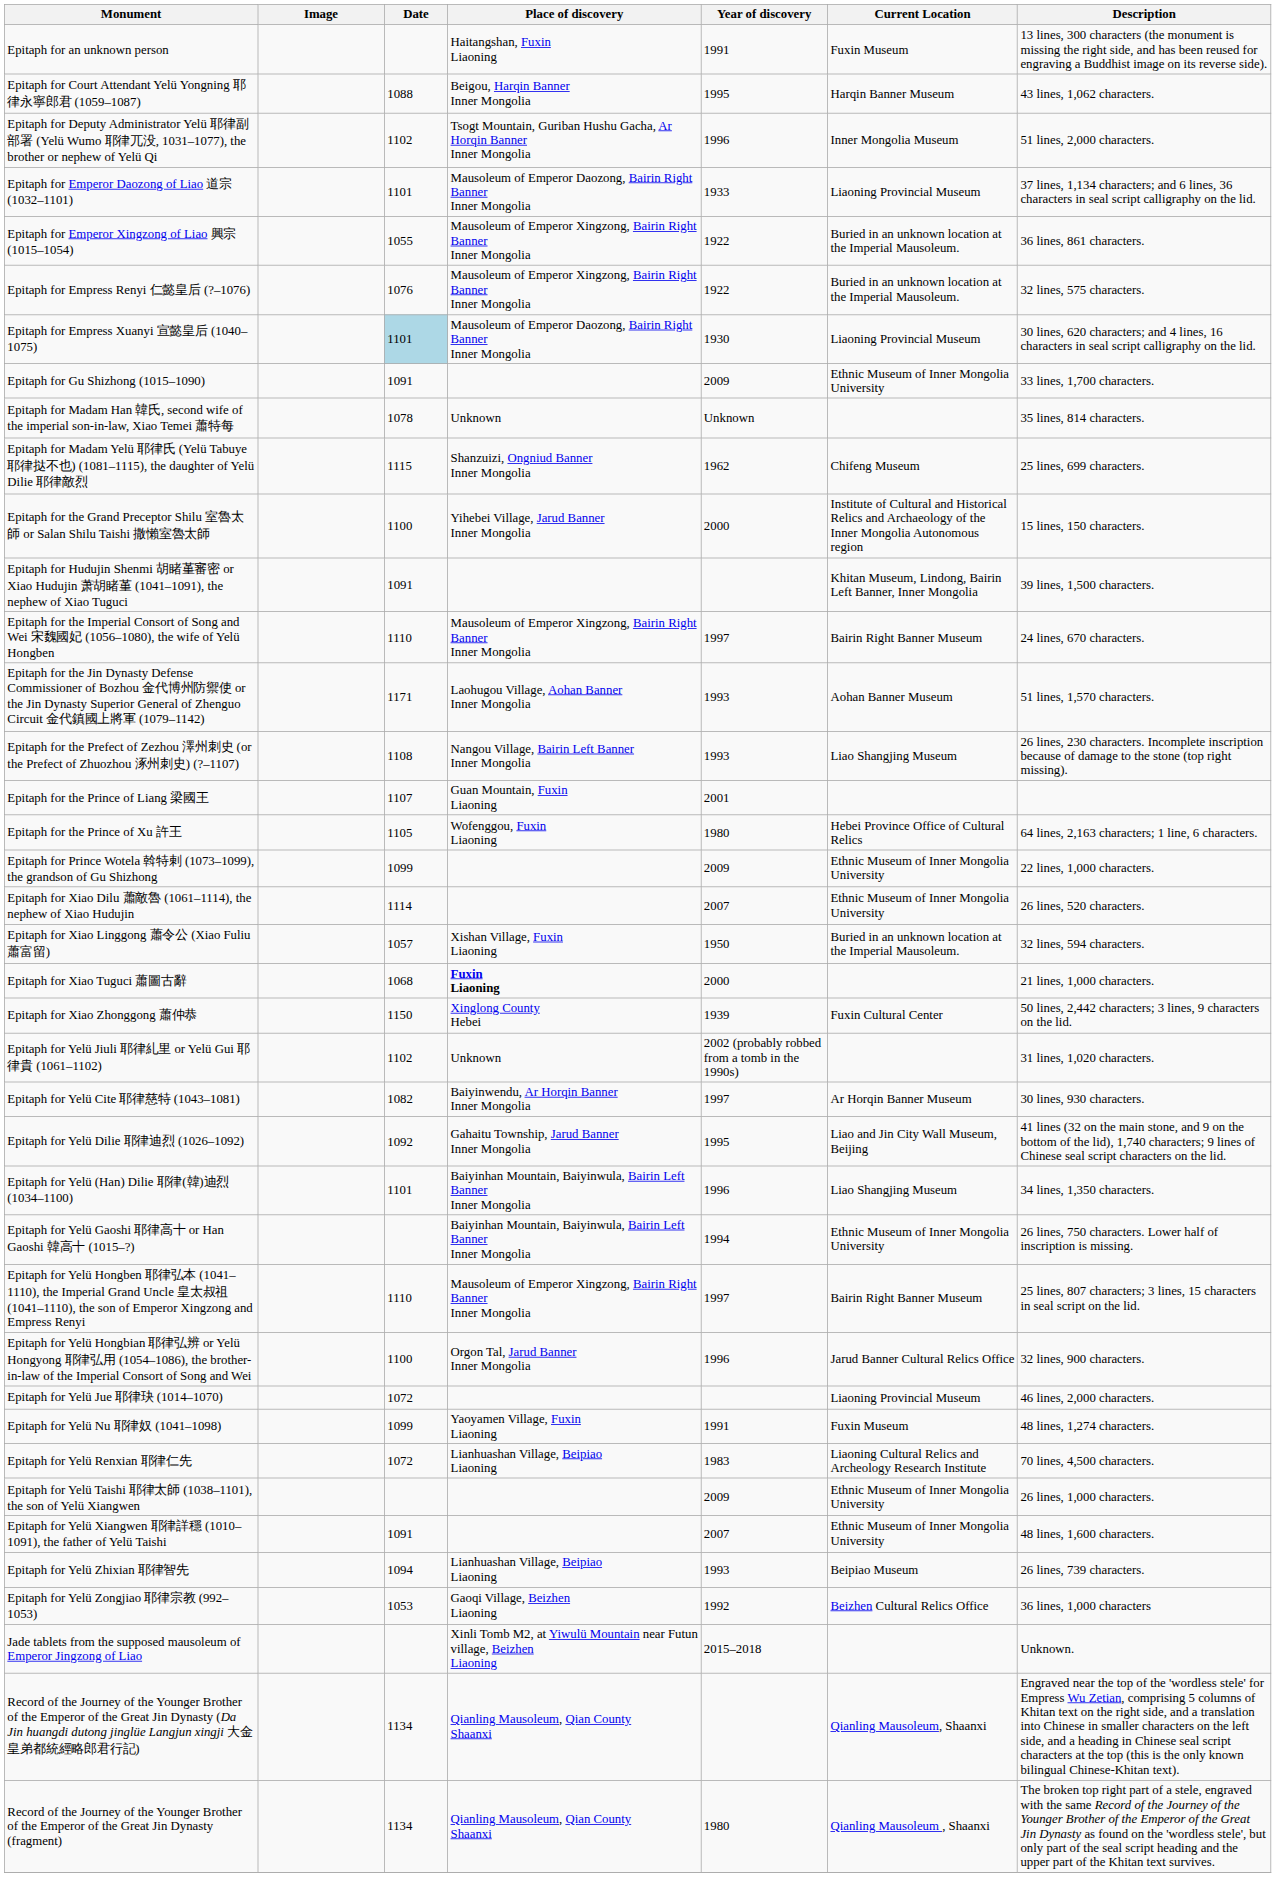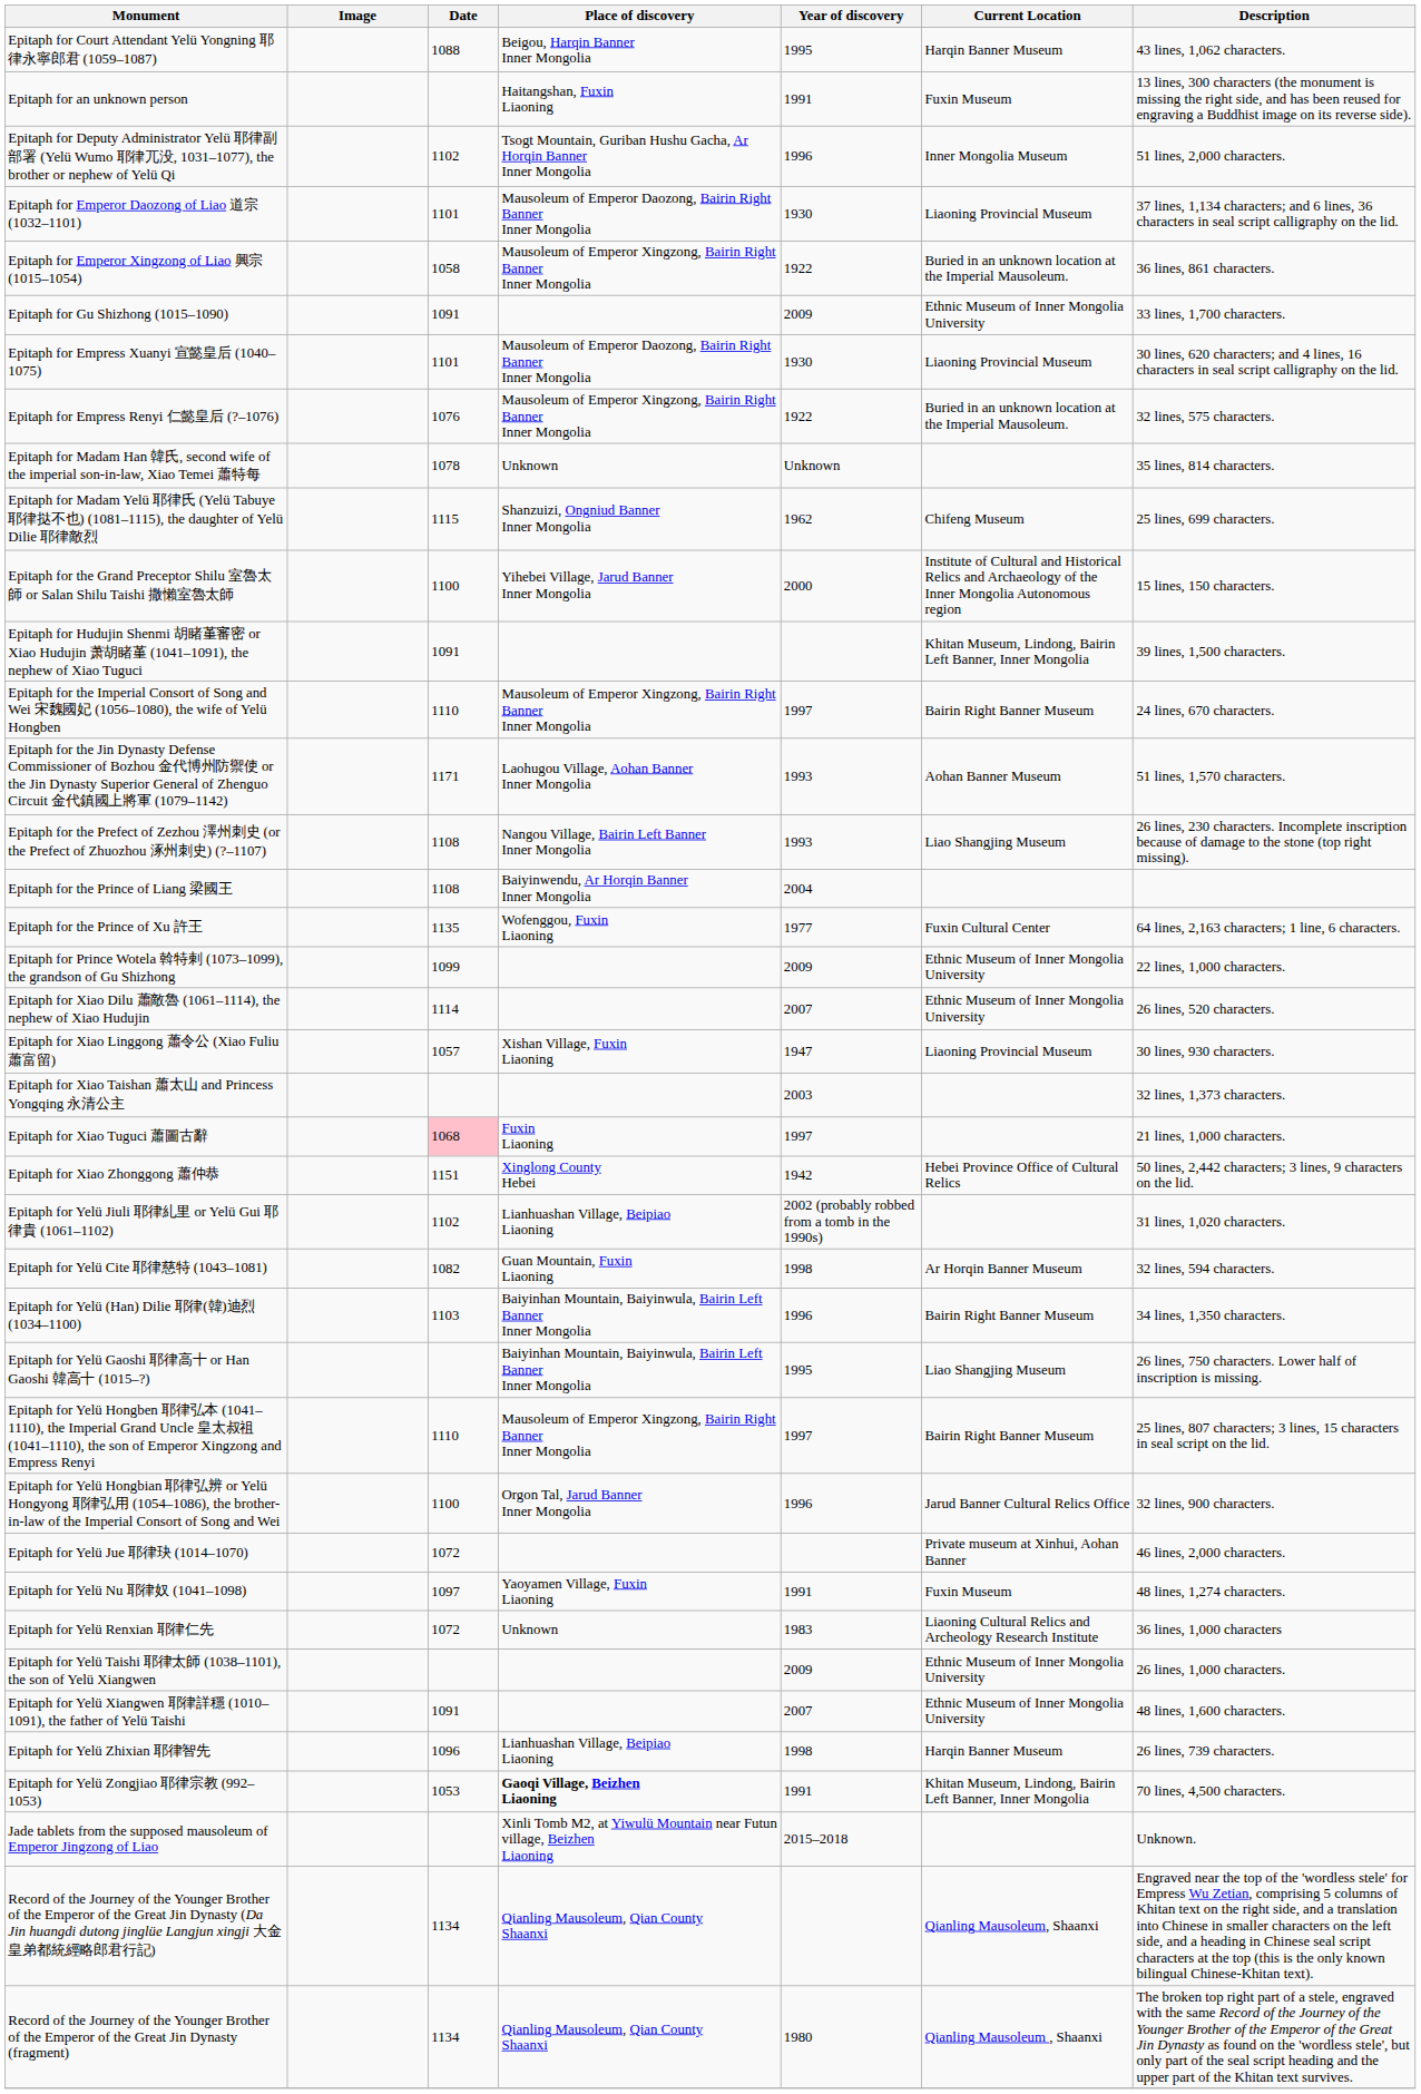rows swapped: Epitaph for an unknown person <-> Epitaph for Court Attendant Yelü Yongning 耶律永寧郎君 (1059–1087)
Epitaph for Emperor Daozong of Liao 道宗 (1032–1101) | Year of discovery: 1933 -> 1930
Epitaph for Emperor Xingzong of Liao 興宗 (1015–1054) | Date: 1055 -> 1058
rows swapped: Epitaph for Empress Renyi 仁懿皇后 (?–1076) <-> Epitaph for Gu Shizhong (1015–1090)
Epitaph for Empress Xuanyi 宣懿皇后 (1040–1075) | Date: lightblue background -> no background
Epitaph for the Prince of Liang 梁國王 | Date: 1107 -> 1108
Epitaph for the Prince of Liang 梁國王 | Place of discovery: Guan Mountain, Fuxin Liaoning -> Baiyinwendu, Ar Horqin Banner Inner Mongolia
Epitaph for the Prince of Liang 梁國王 | Year of discovery: 2001 -> 2004
Epitaph for the Prince of Xu 許王 | Date: 1105 -> 1135
Epitaph for the Prince of Xu 許王 | Year of discovery: 1980 -> 1977
Epitaph for the Prince of Xu 許王 | Current Location: Hebei Province Office of Cultural Relics -> Fuxin Cultural Center
Epitaph for Xiao Linggong 蕭令公 (Xiao Fuliu 蕭富留) | Year of discovery: 1950 -> 1947
Epitaph for Xiao Linggong 蕭令公 (Xiao Fuliu 蕭富留) | Current Location: Buried in an unknown location at the Imperial Mausoleum. -> Liaoning Provincial Museum
Epitaph for Xiao Linggong 蕭令公 (Xiao Fuliu 蕭富留) | Description: 32 lines, 594 characters. -> 30 lines, 930 characters.
+ row: Epitaph for Xiao Taishan 蕭太山 and Princess Yongqing 永清公主 | 2003 | 32 lines, 1,373 characters.
Epitaph for Xiao Tuguci 蕭圖古辭 | Date: no background -> pink background
Epitaph for Xiao Tuguci 蕭圖古辭 | Place of discovery: bold -> normal
Epitaph for Xiao Tuguci 蕭圖古辭 | Year of discovery: 2000 -> 1997
Epitaph for Xiao Zhonggong 蕭仲恭 | Date: 1150 -> 1151
Epitaph for Xiao Zhonggong 蕭仲恭 | Year of discovery: 1939 -> 1942
Epitaph for Xiao Zhonggong 蕭仲恭 | Current Location: Fuxin Cultural Center -> Hebei Province Office of Cultural Relics
Epitaph for Yelü Jiuli 耶律糺里 or Yelü Gui 耶律貴 (1061–1102) | Place of discovery: Unknown -> Lianhuashan Village, Beipiao Liaoning
Epitaph for Yelü Cite 耶律慈特 (1043–1081) | Place of discovery: Baiyinwendu, Ar Horqin Banner Inner Mongolia -> Guan Mountain, Fuxin Liaoning
Epitaph for Yelü Cite 耶律慈特 (1043–1081) | Year of discovery: 1997 -> 1998
Epitaph for Yelü Cite 耶律慈特 (1043–1081) | Description: 30 lines, 930 characters. -> 32 lines, 594 characters.
- row: Epitaph for Yelü Dilie 耶律迪烈 (1026–1092) | 1092 | Gahaitu Township, Jarud Banner Inner Mongolia | 1995 | Liao and Jin City Wall Museum, Beijing | 41 lines (32 on the main stone, and 9 on the bottom of the lid), 1,740 characters; 9 lines of Chinese seal script characters on the lid.
Epitaph for Yelü (Han) Dilie 耶律(韓)迪烈 (1034–1100) | Date: 1101 -> 1103
Epitaph for Yelü (Han) Dilie 耶律(韓)迪烈 (1034–1100) | Current Location: Liao Shangjing Museum -> Bairin Right Banner Museum
Epitaph for Yelü Gaoshi 耶律高十 or Han Gaoshi 韓高十 (1015–?) | Year of discovery: 1994 -> 1995
Epitaph for Yelü Gaoshi 耶律高十 or Han Gaoshi 韓高十 (1015–?) | Current Location: Ethnic Museum of Inner Mongolia University -> Liao Shangjing Museum
Epitaph for Yelü Jue 耶律玦 (1014–1070) | Current Location: Liaoning Provincial Museum -> Private museum at Xinhui, Aohan Banner
Epitaph for Yelü Nu 耶律奴 (1041–1098) | Date: 1099 -> 1097
Epitaph for Yelü Renxian 耶律仁先 | Place of discovery: Lianhuashan Village, Beipiao Liaoning -> Unknown
Epitaph for Yelü Renxian 耶律仁先 | Description: 70 lines, 4,500 characters. -> 36 lines, 1,000 characters
Epitaph for Yelü Zhixian 耶律智先 | Date: 1094 -> 1096
Epitaph for Yelü Zhixian 耶律智先 | Year of discovery: 1993 -> 1998
Epitaph for Yelü Zhixian 耶律智先 | Current Location: Beipiao Museum -> Harqin Banner Museum
Epitaph for Yelü Zongjiao 耶律宗教 (992–1053) | Place of discovery: normal -> bold
Epitaph for Yelü Zongjiao 耶律宗教 (992–1053) | Year of discovery: 1992 -> 1991
Epitaph for Yelü Zongjiao 耶律宗教 (992–1053) | Current Location: Beizhen Cultural Relics Office -> Khitan Museum, Lindong, Bairin Left Banner, Inner Mongolia
Epitaph for Yelü Zongjiao 耶律宗教 (992–1053) | Description: 36 lines, 1,000 characters -> 70 lines, 4,500 characters.
